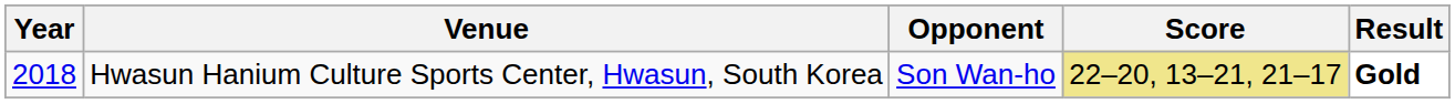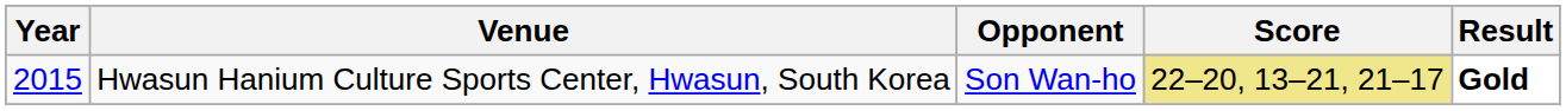Hwasun Hanium Culture Sports Center, Hwasun, South Korea | Year: 2018 -> 2015
